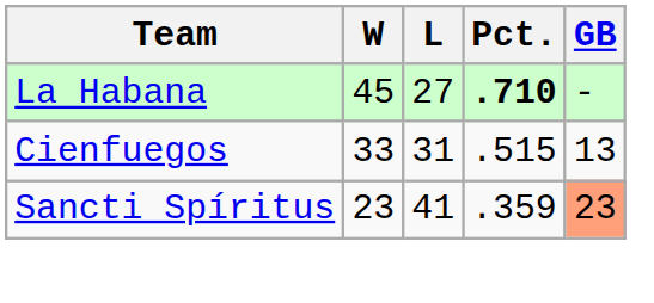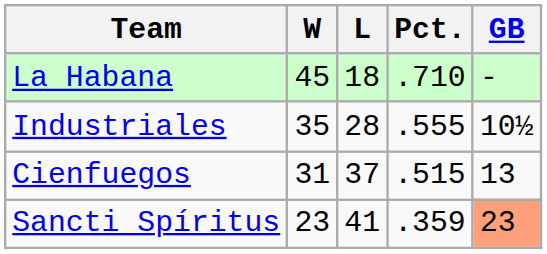La Habana | L: 27 -> 18
La Habana | Pct.: bold -> normal
+ row: Industriales | 35 | 28 | .555 | 10½
Cienfuegos | W: 33 -> 31
Cienfuegos | L: 31 -> 37
